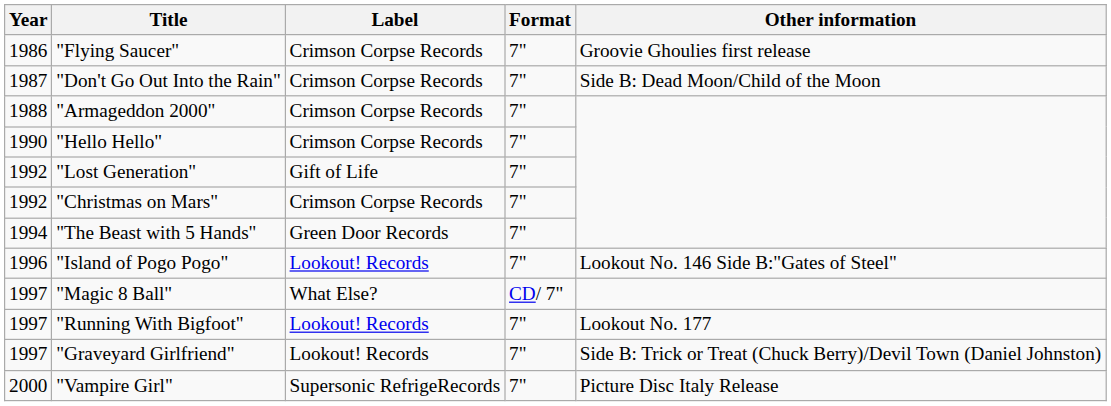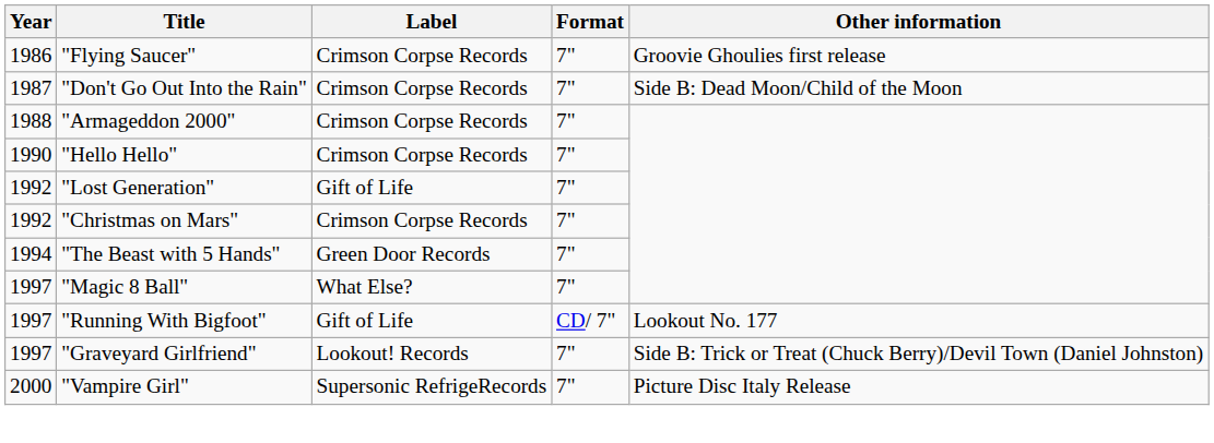- row: 1996 | "Island of Pogo Pogo" | Lookout! Records | 7" | Lookout No. 146 Side B:"Gates of Steel"
"Magic 8 Ball" | Format: CD/ 7" -> 7"
"Running With Bigfoot" | Label: Lookout! Records -> Gift of Life
"Running With Bigfoot" | Format: 7" -> CD/ 7"
